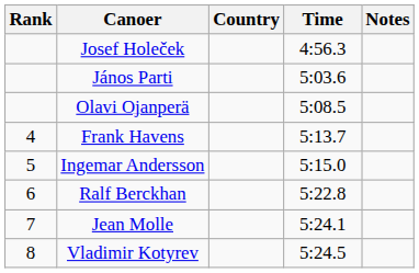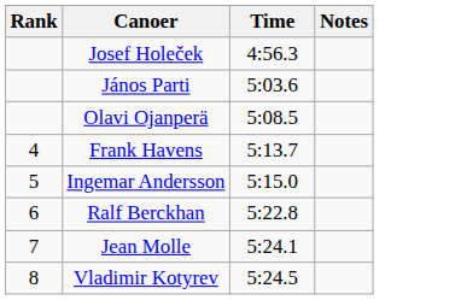- column: Country
